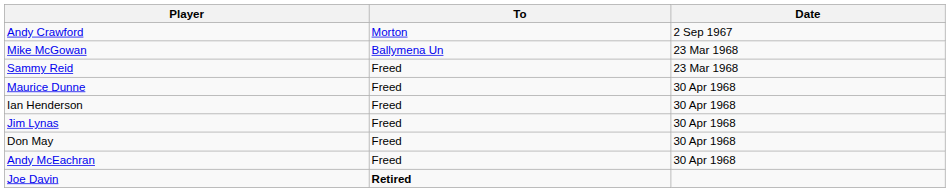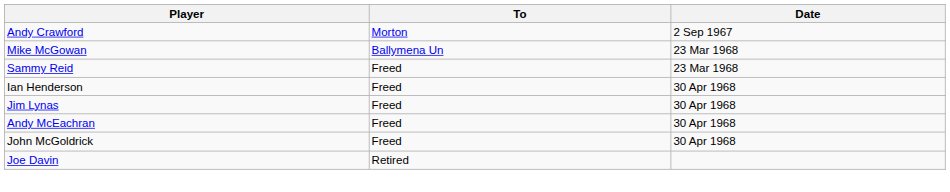- row: Maurice Dunne | Freed | 30 Apr 1968
- row: Don May | Freed | 30 Apr 1968
+ row: John McGoldrick | Freed | 30 Apr 1968
Joe Davin | To: bold -> normal
